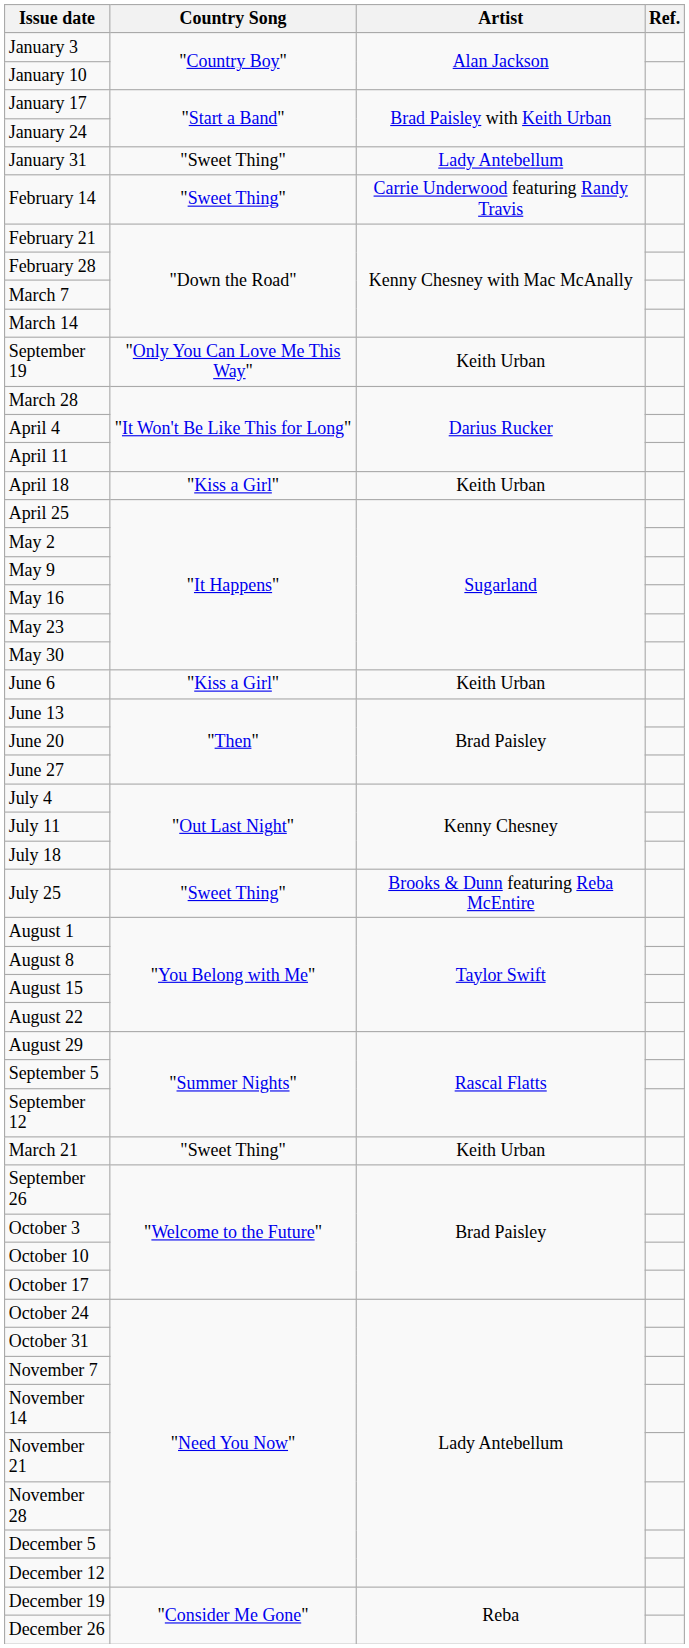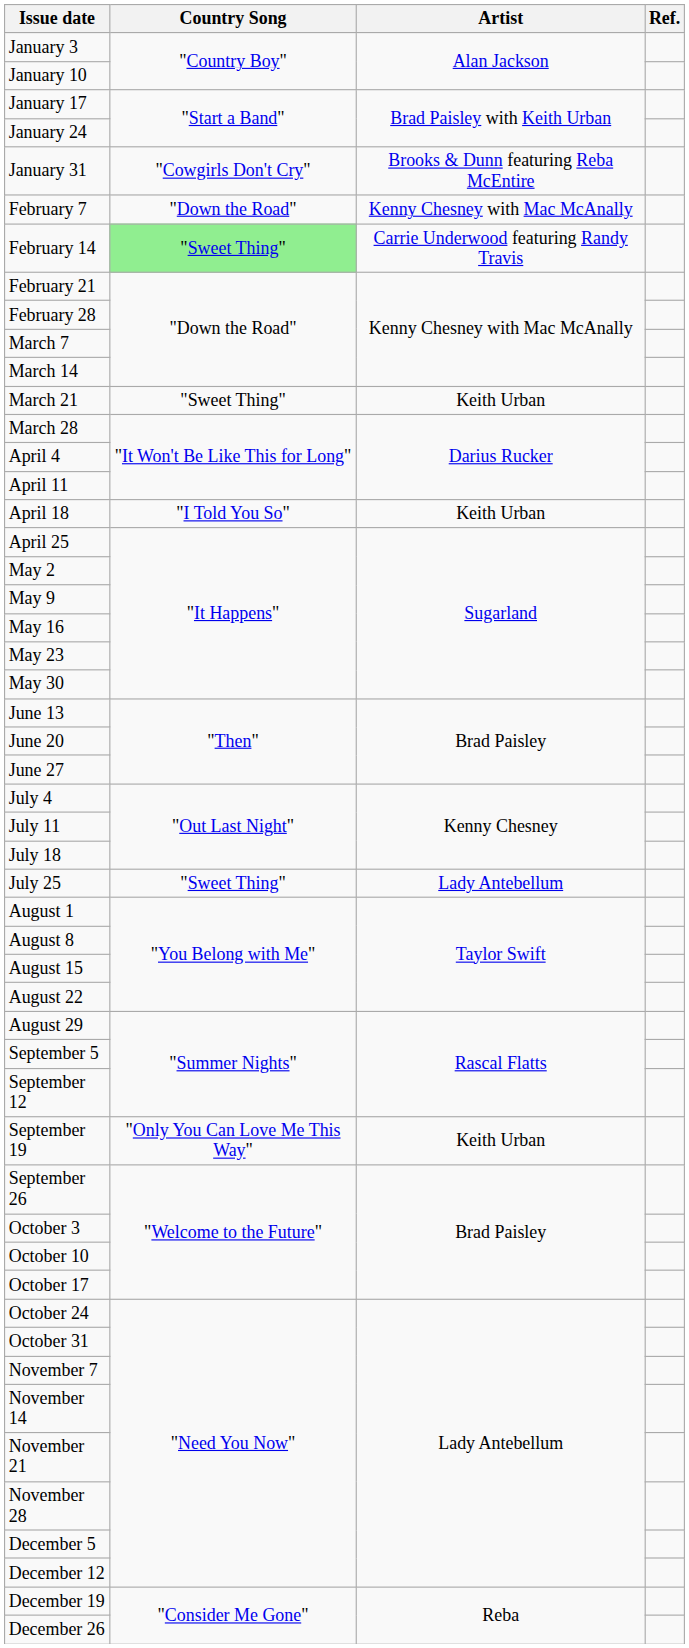January 31 | Country Song: "Sweet Thing" -> "Cowgirls Don't Cry"
January 31 | Artist: Lady Antebellum -> Brooks & Dunn featuring Reba McEntire
+ row: February 7 | "Down the Road" | Kenny Chesney with Mac McAnally
February 14 | Country Song: no background -> lightgreen background
rows swapped: March 21 <-> September 19
April 18 | Country Song: "Kiss a Girl" -> "I Told You So"
- row: June 6 | "Kiss a Girl" | Keith Urban
July 25 | Artist: Brooks & Dunn featuring Reba McEntire -> Lady Antebellum
